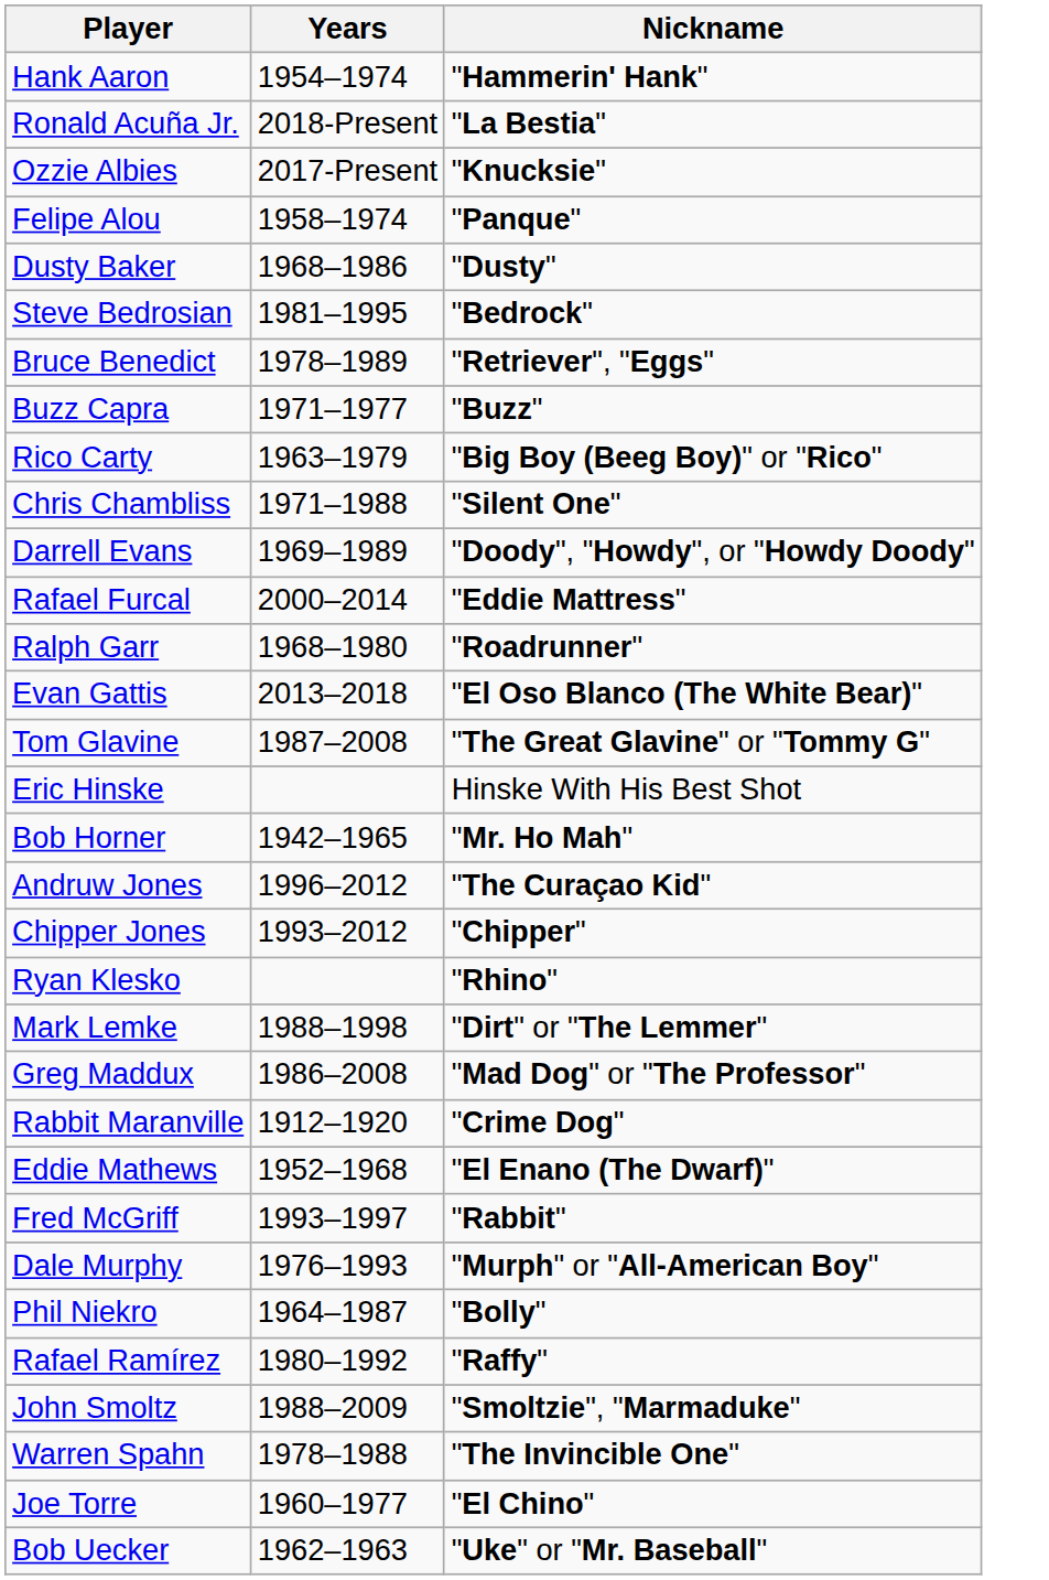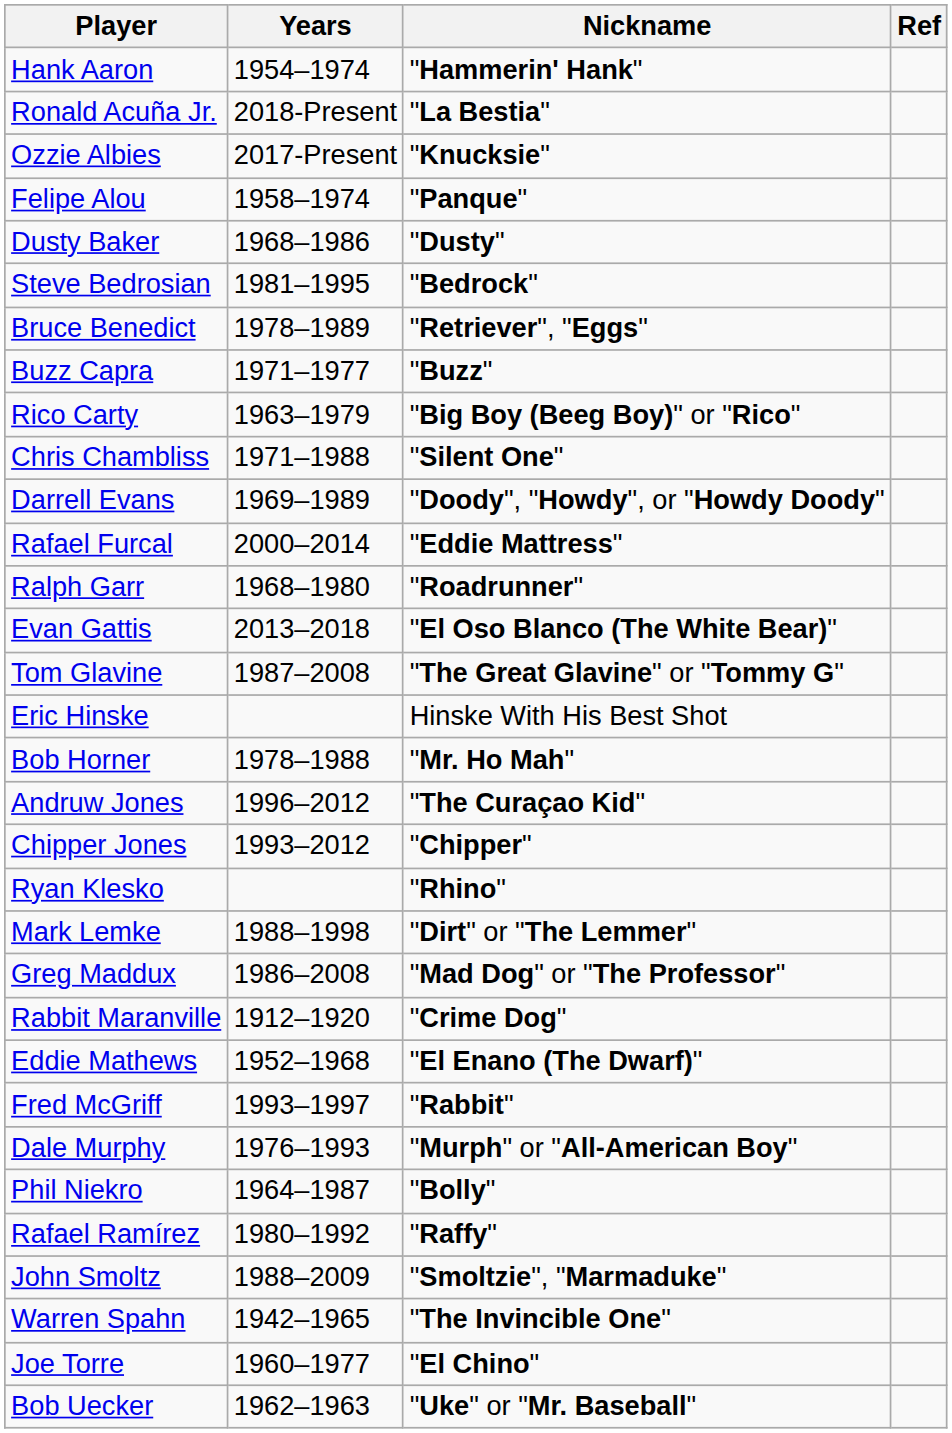+ column: Ref
Bob Horner | Years: 1942–1965 -> 1978–1988
Warren Spahn | Years: 1978–1988 -> 1942–1965
